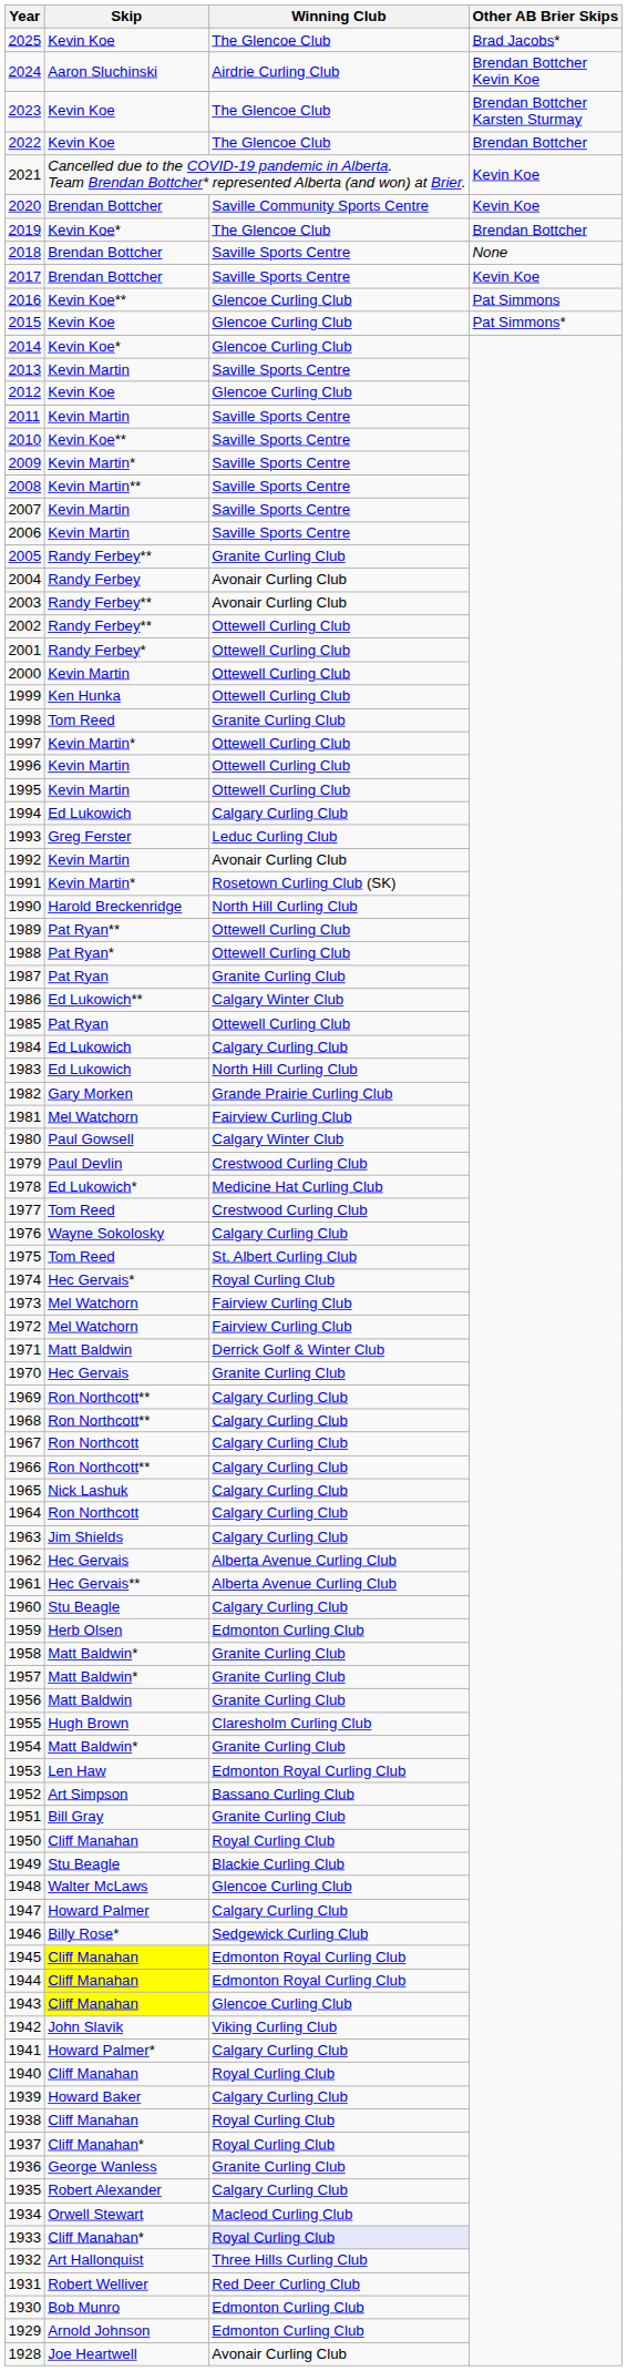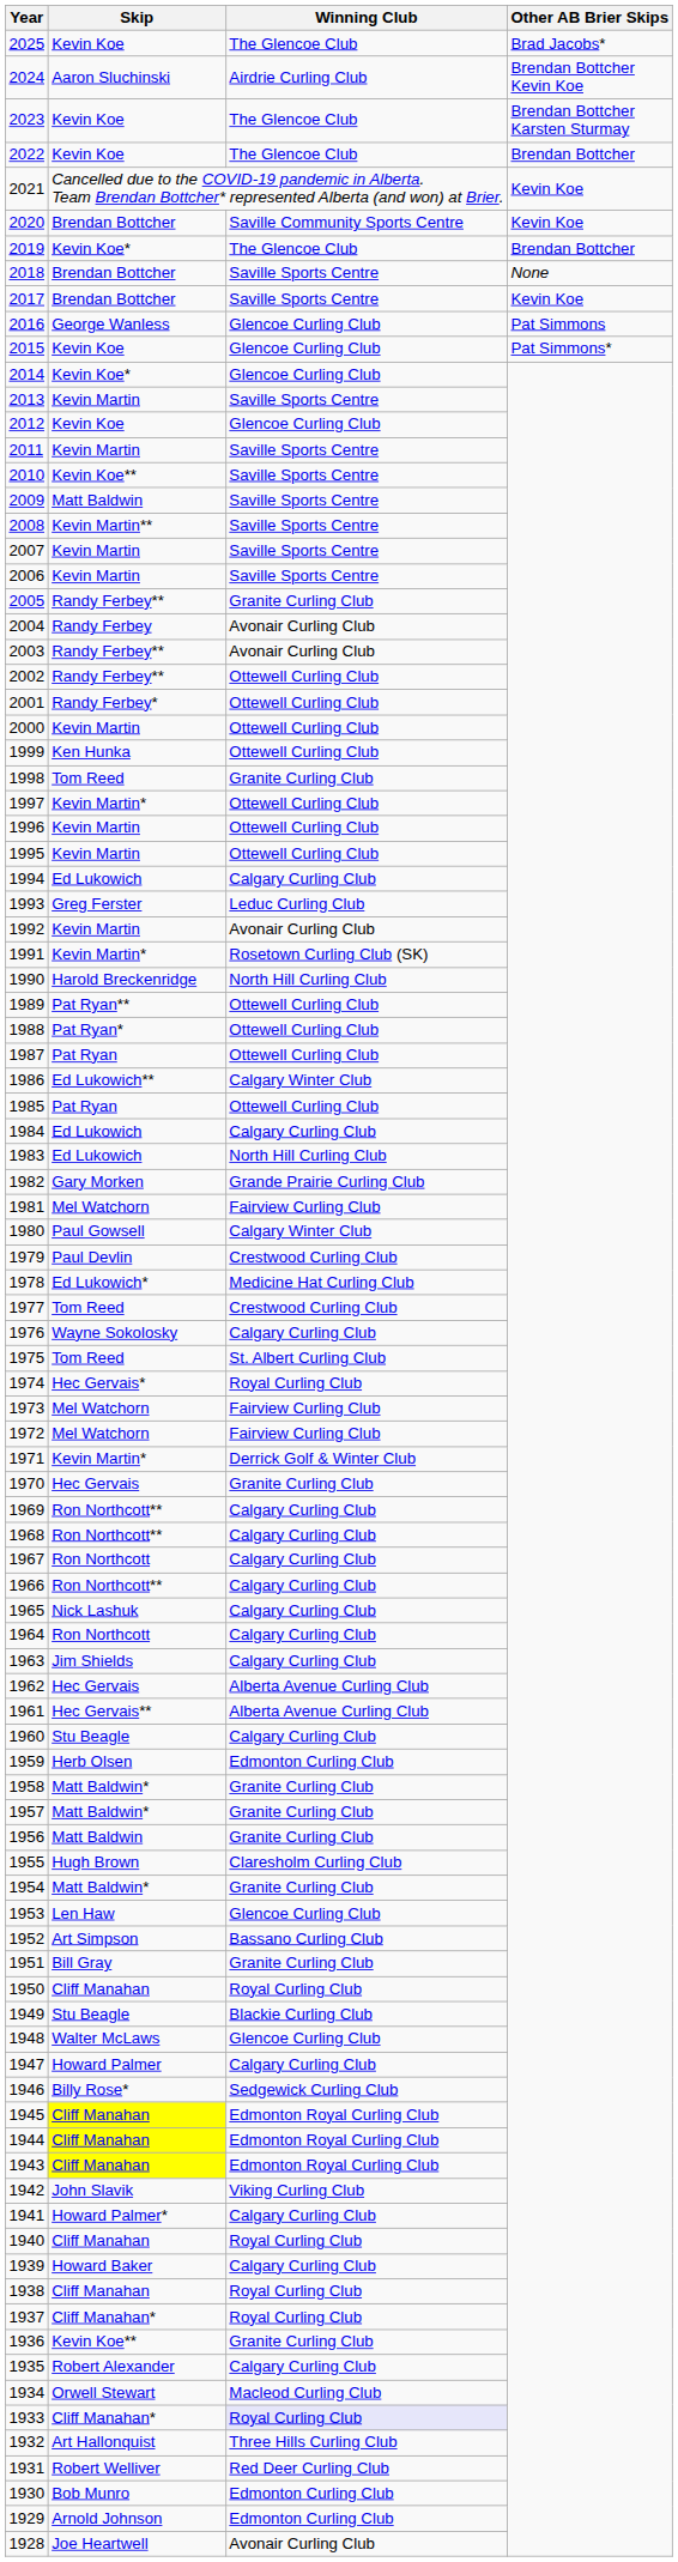2016 | Skip: Kevin Koe** -> George Wanless
2009 | Skip: Kevin Martin* -> Matt Baldwin
1987 | Winning Club: Granite Curling Club -> Ottewell Curling Club
1971 | Skip: Matt Baldwin -> Kevin Martin*
1953 | Winning Club: Edmonton Royal Curling Club -> Glencoe Curling Club
1943 | Winning Club: Glencoe Curling Club -> Edmonton Royal Curling Club
1936 | Skip: George Wanless -> Kevin Koe**
